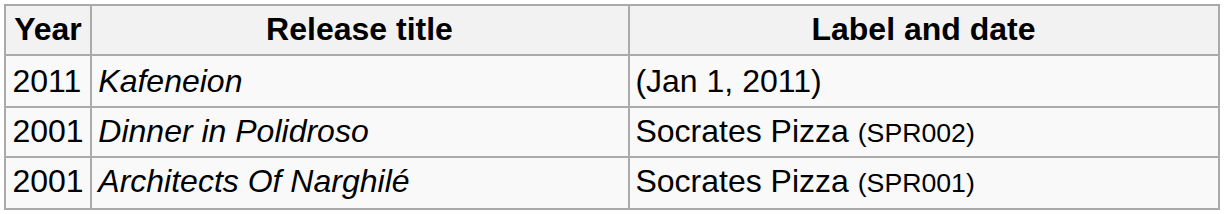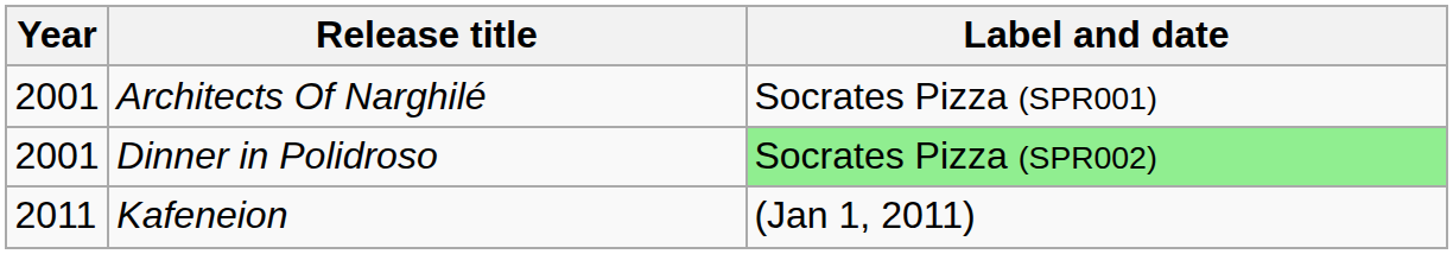rows swapped: Architects Of Narghilé <-> Kafeneion
Dinner in Polidroso | Label and date: no background -> lightgreen background
